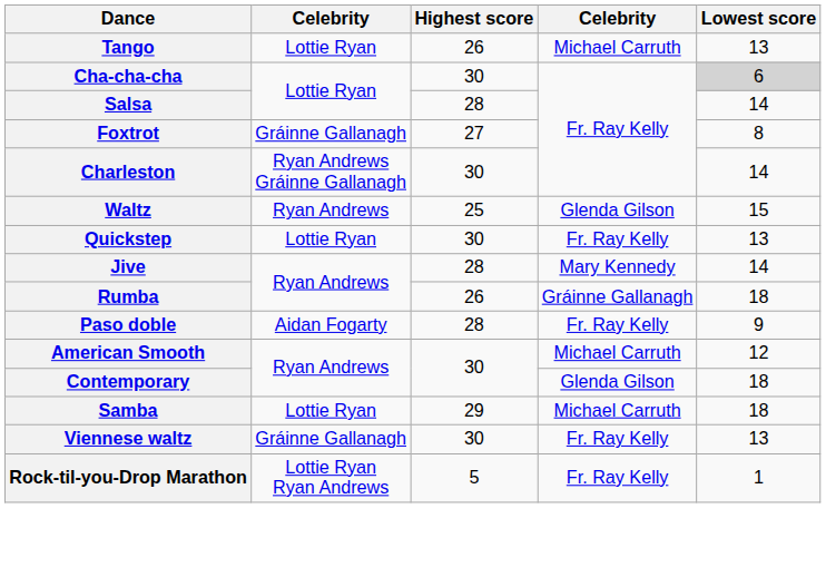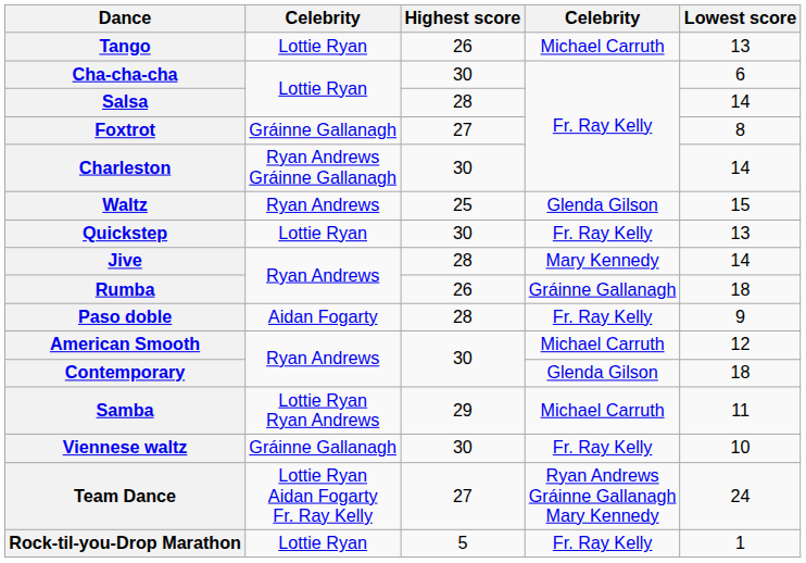Cha-cha-cha | Lowest score: lightgrey background -> no background
Samba | column 2: Lottie Ryan -> Lottie Ryan Ryan Andrews
Samba | Lowest score: 18 -> 11
Viennese waltz | Lowest score: 13 -> 10
+ row: Team Dance | Lottie Ryan Aidan Fogarty Fr. Ray Kelly | 27 | Ryan Andrews Gráinne Gallanagh Mary Kennedy | 24
Rock-til-you-Drop Marathon | column 2: Lottie Ryan Ryan Andrews -> Lottie Ryan
